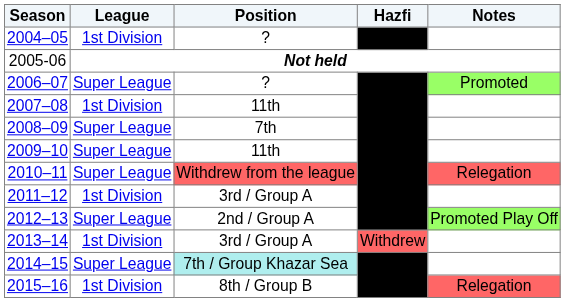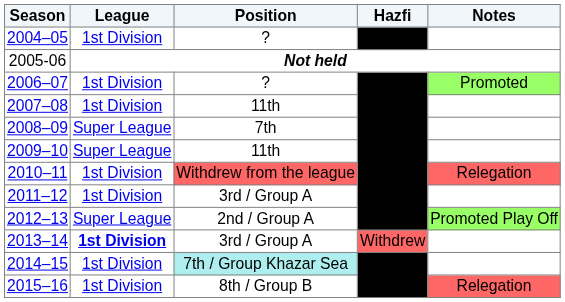2006–07 | League: Super League -> 1st Division
2010–11 | League: Super League -> 1st Division
2013–14 | League: normal -> bold
2014–15 | League: Super League -> 1st Division
